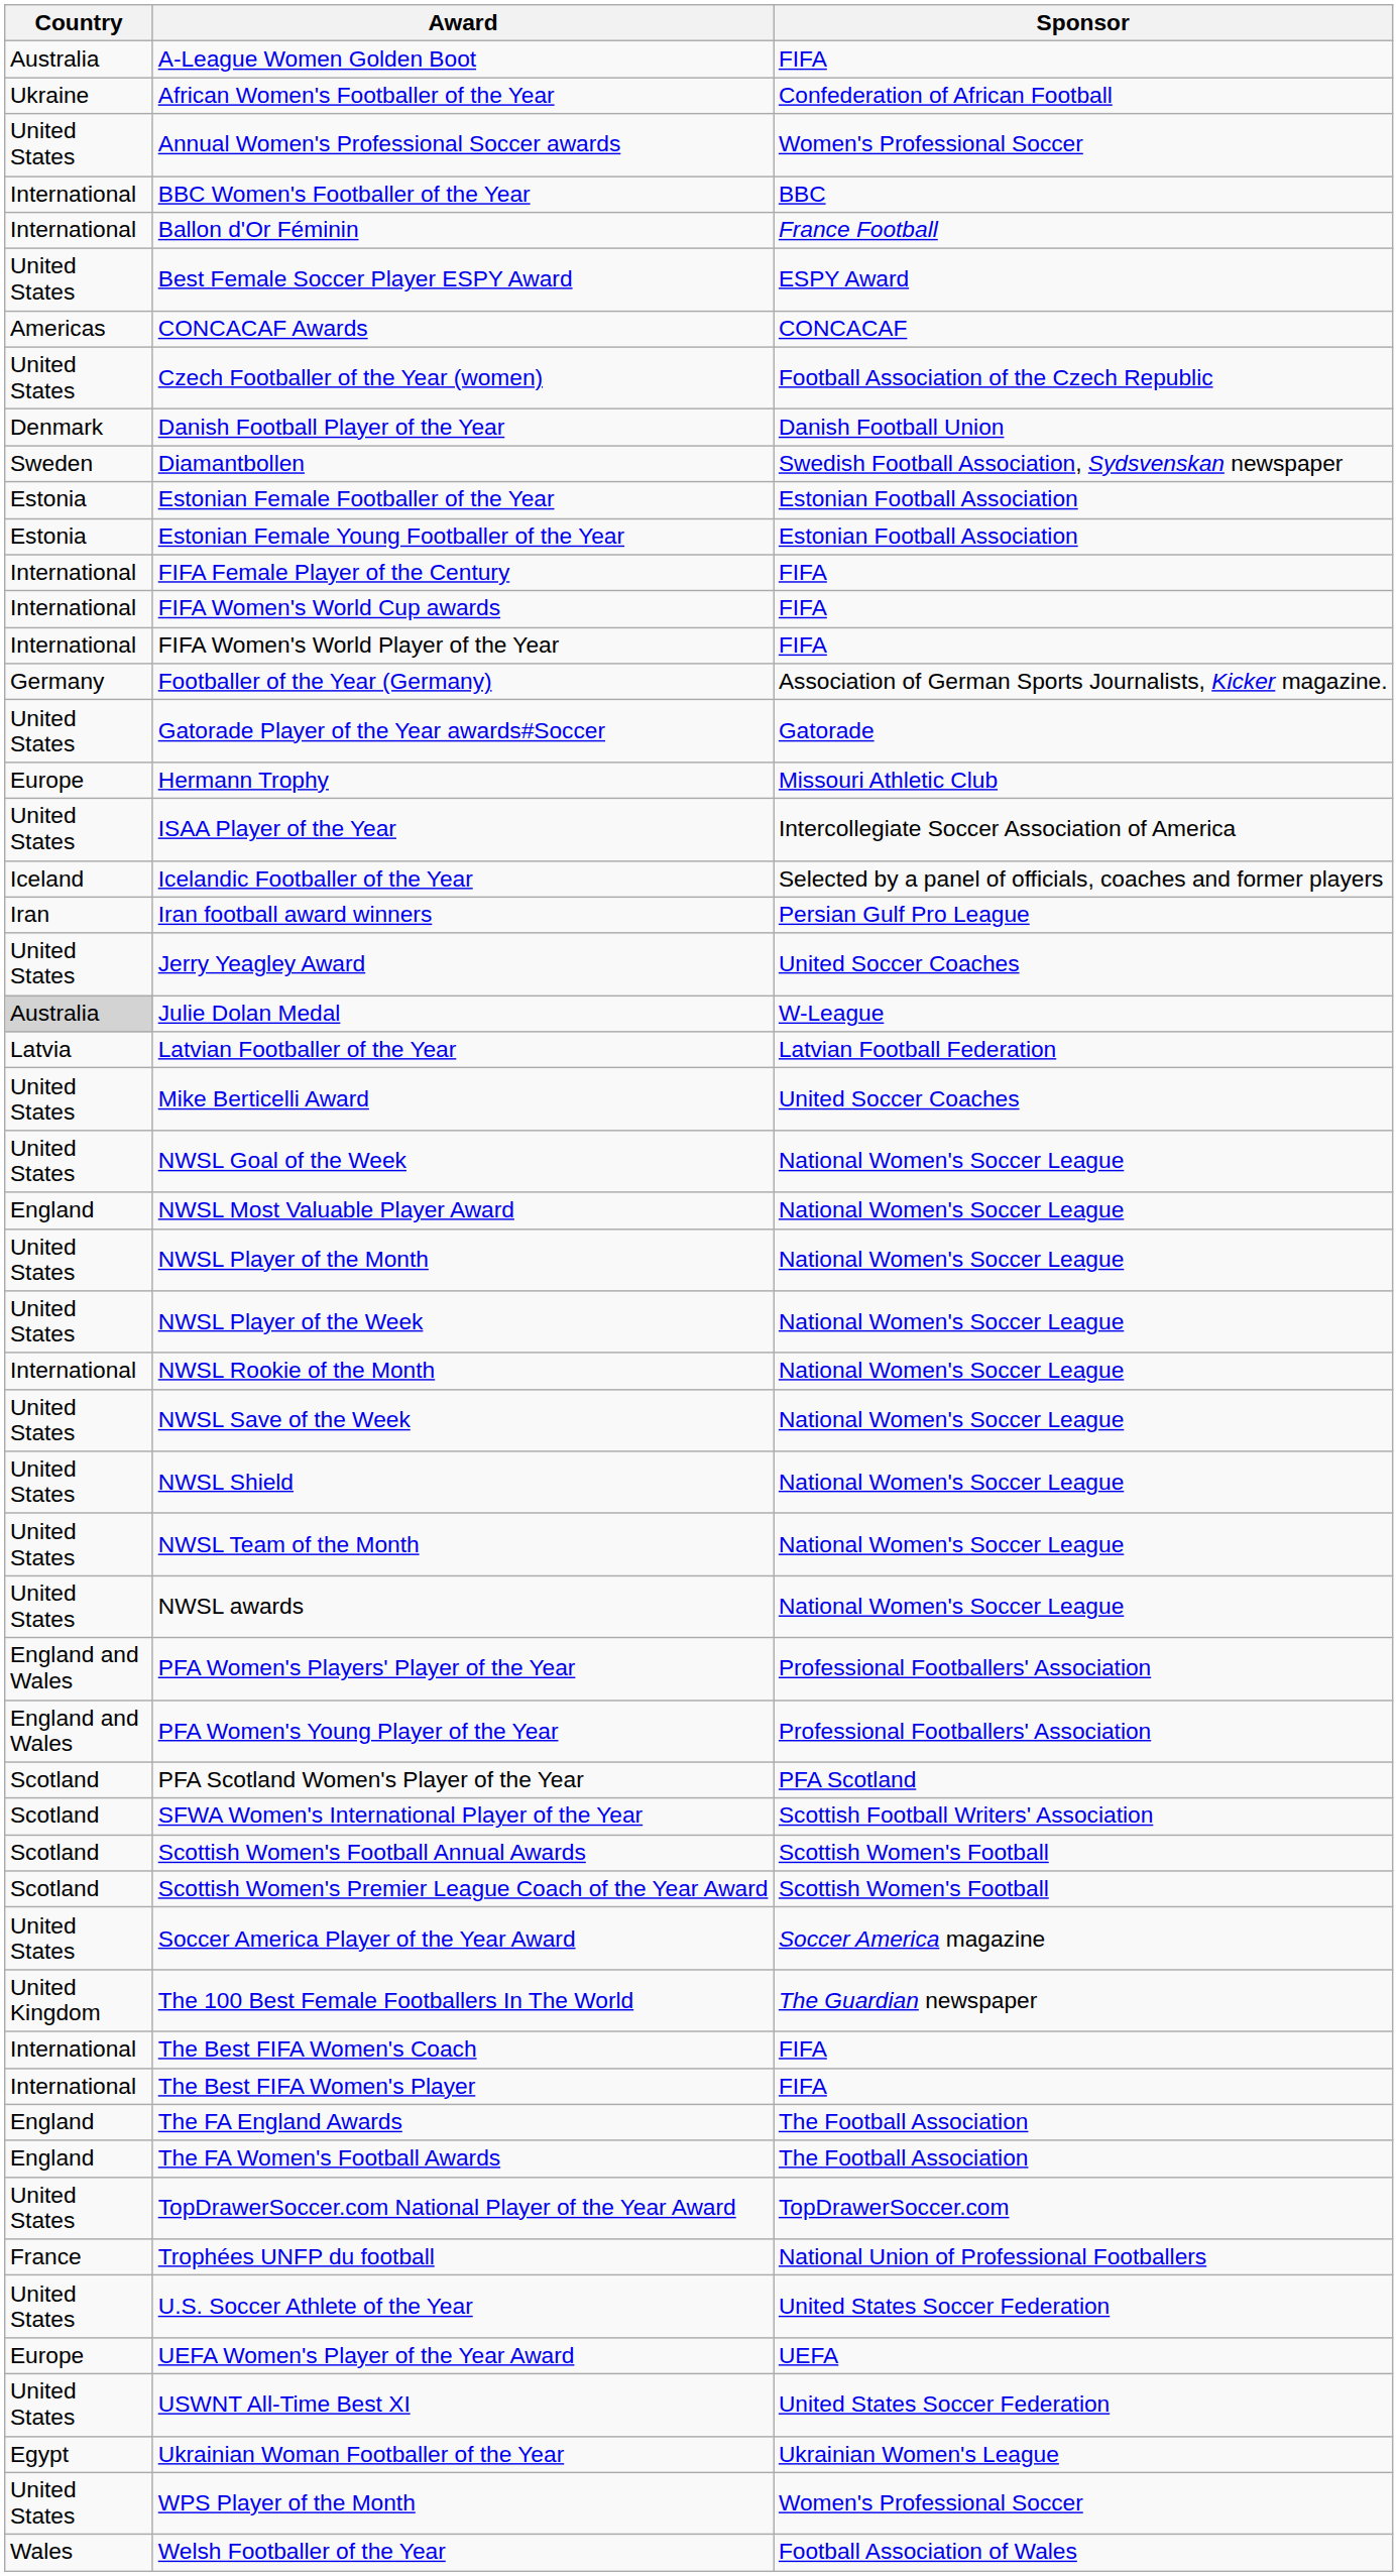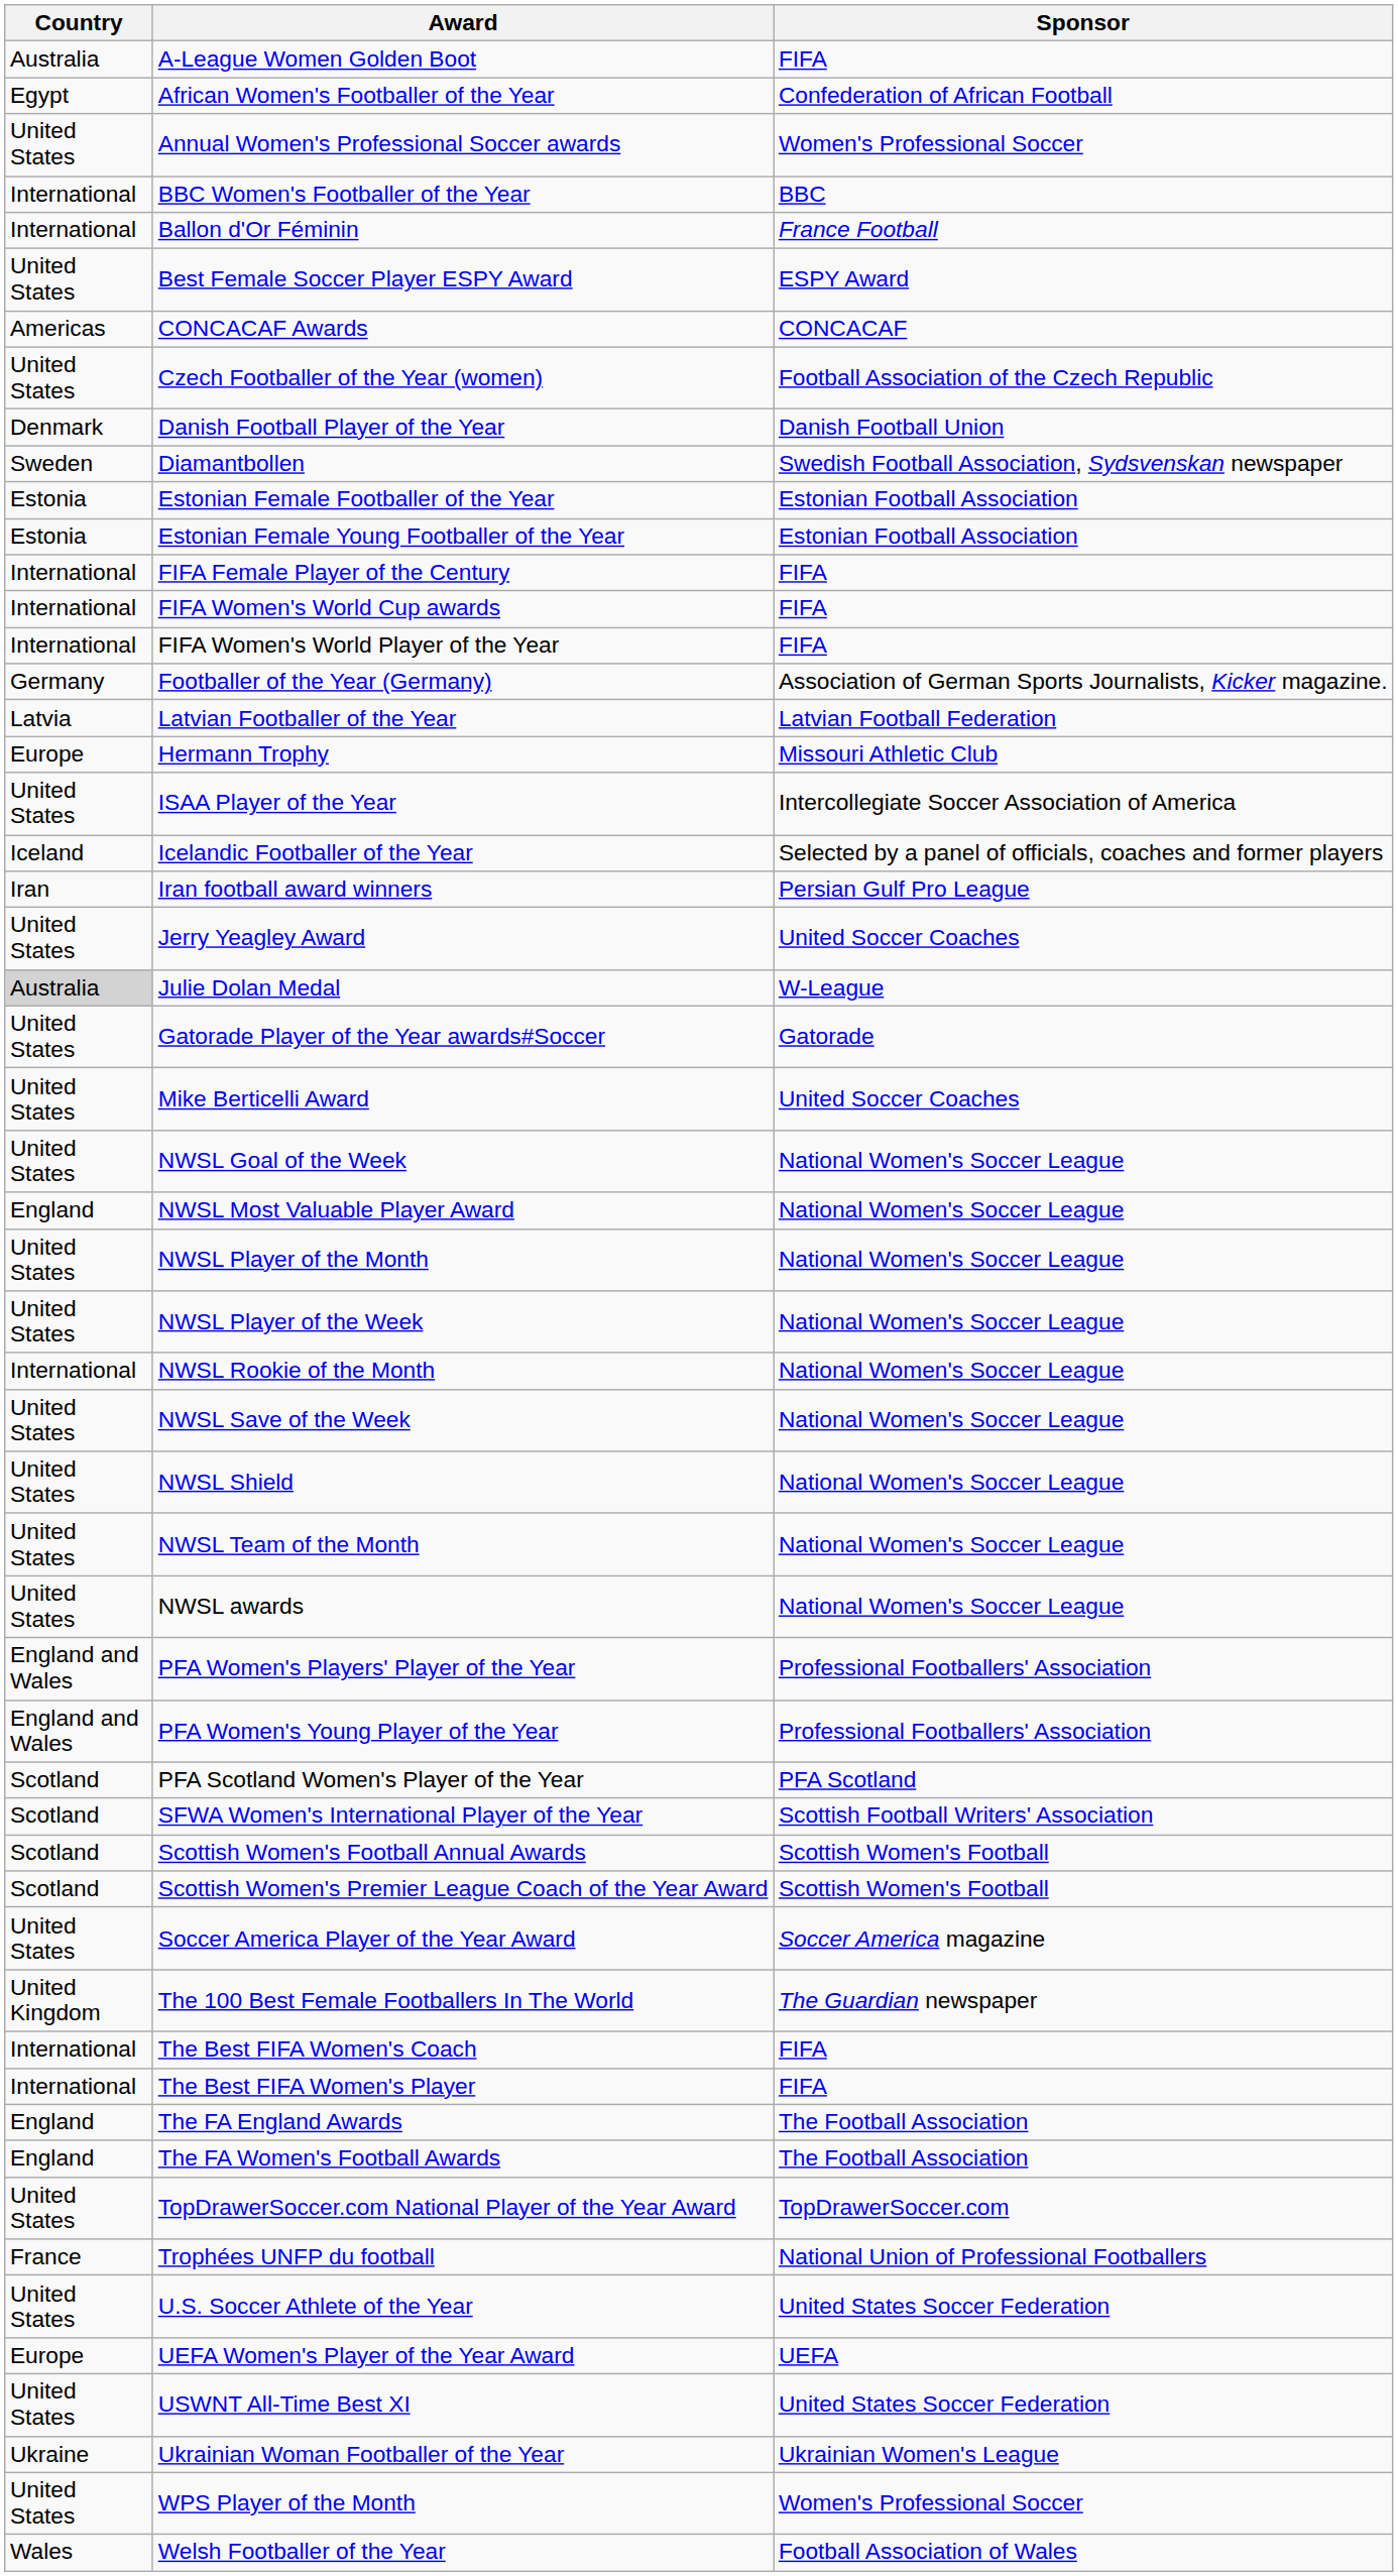African Women's Footballer of the Year | Country: Ukraine -> Egypt
rows swapped: Gatorade Player of the Year awards#Soccer <-> Latvian Footballer of the Year
Ukrainian Woman Footballer of the Year | Country: Egypt -> Ukraine
